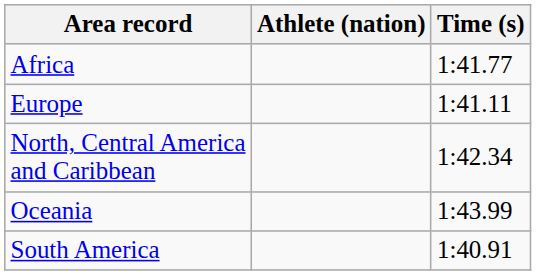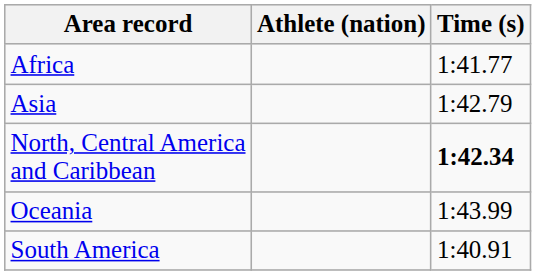+ row: Asia | 1:42.79
- row: Europe | 1:41.11
North, Central America and Caribbean | Time (s): normal -> bold
